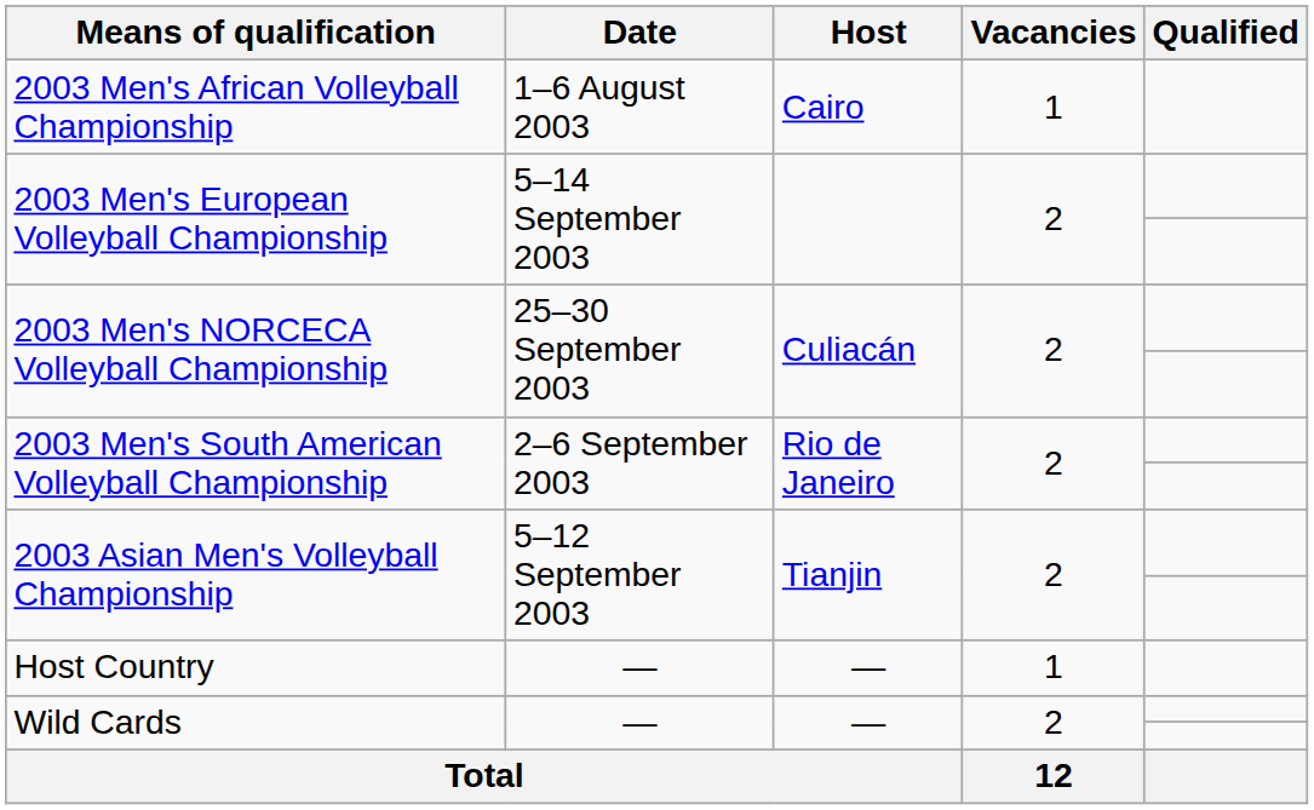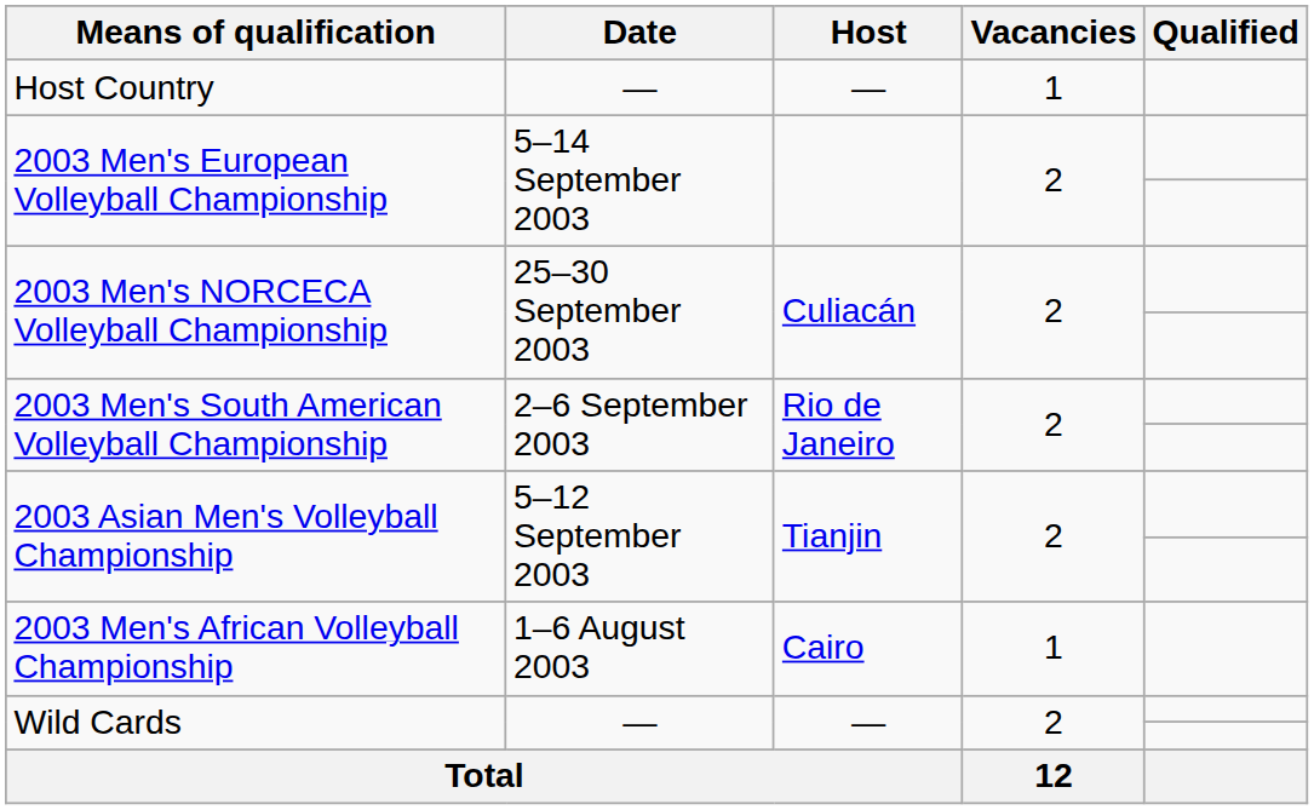rows swapped: Host Country <-> 2003 Men's African Volleyball Championship
